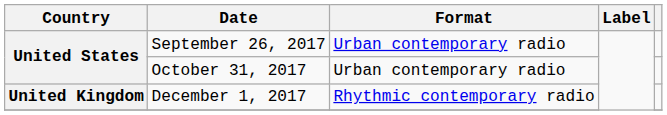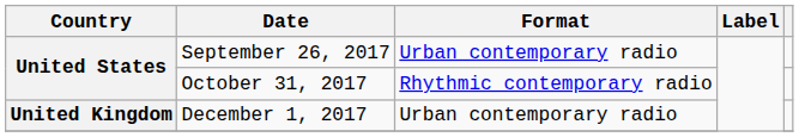October 31, 2017 | Format: Urban contemporary radio -> Rhythmic contemporary radio
December 1, 2017 | Format: Rhythmic contemporary radio -> Urban contemporary radio
